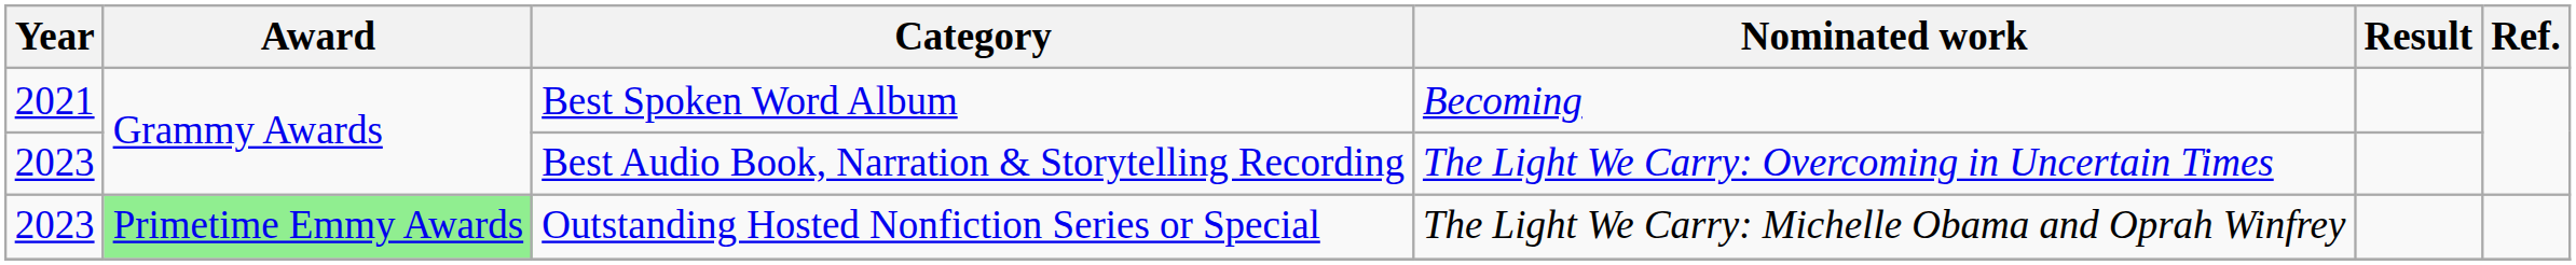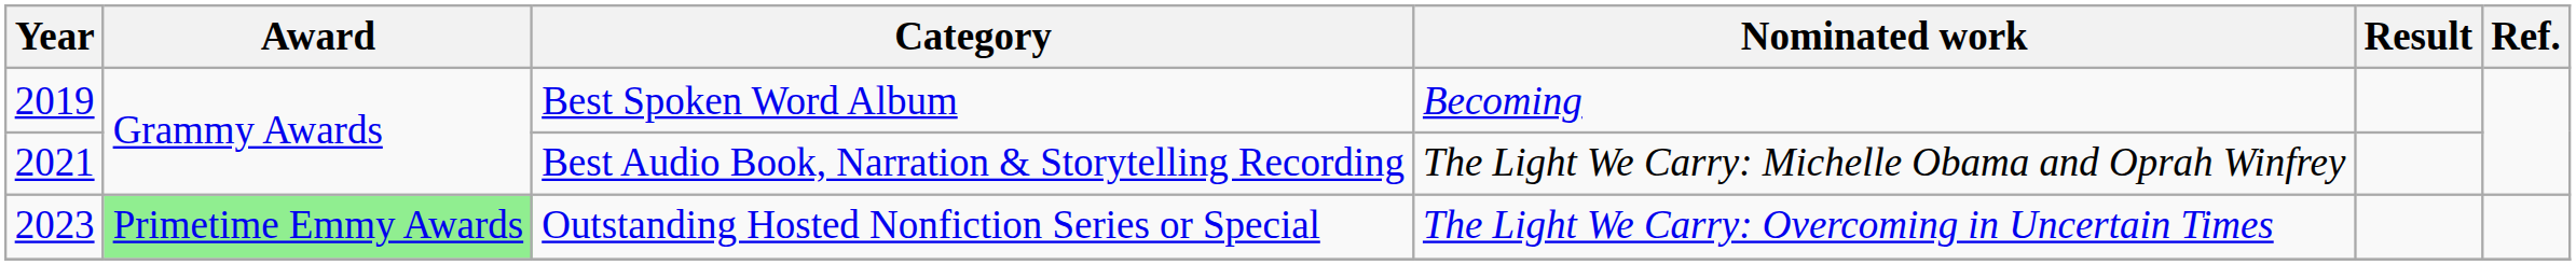Best Spoken Word Album | Year: 2021 -> 2019
Best Audio Book, Narration & Storytelling Recording | Year: 2023 -> 2021
Best Audio Book, Narration & Storytelling Recording | Nominated work: The Light We Carry: Overcoming in Uncertain Times -> The Light We Carry: Michelle Obama and Oprah Winfrey
Outstanding Hosted Nonfiction Series or Special | Nominated work: The Light We Carry: Michelle Obama and Oprah Winfrey -> The Light We Carry: Overcoming in Uncertain Times
